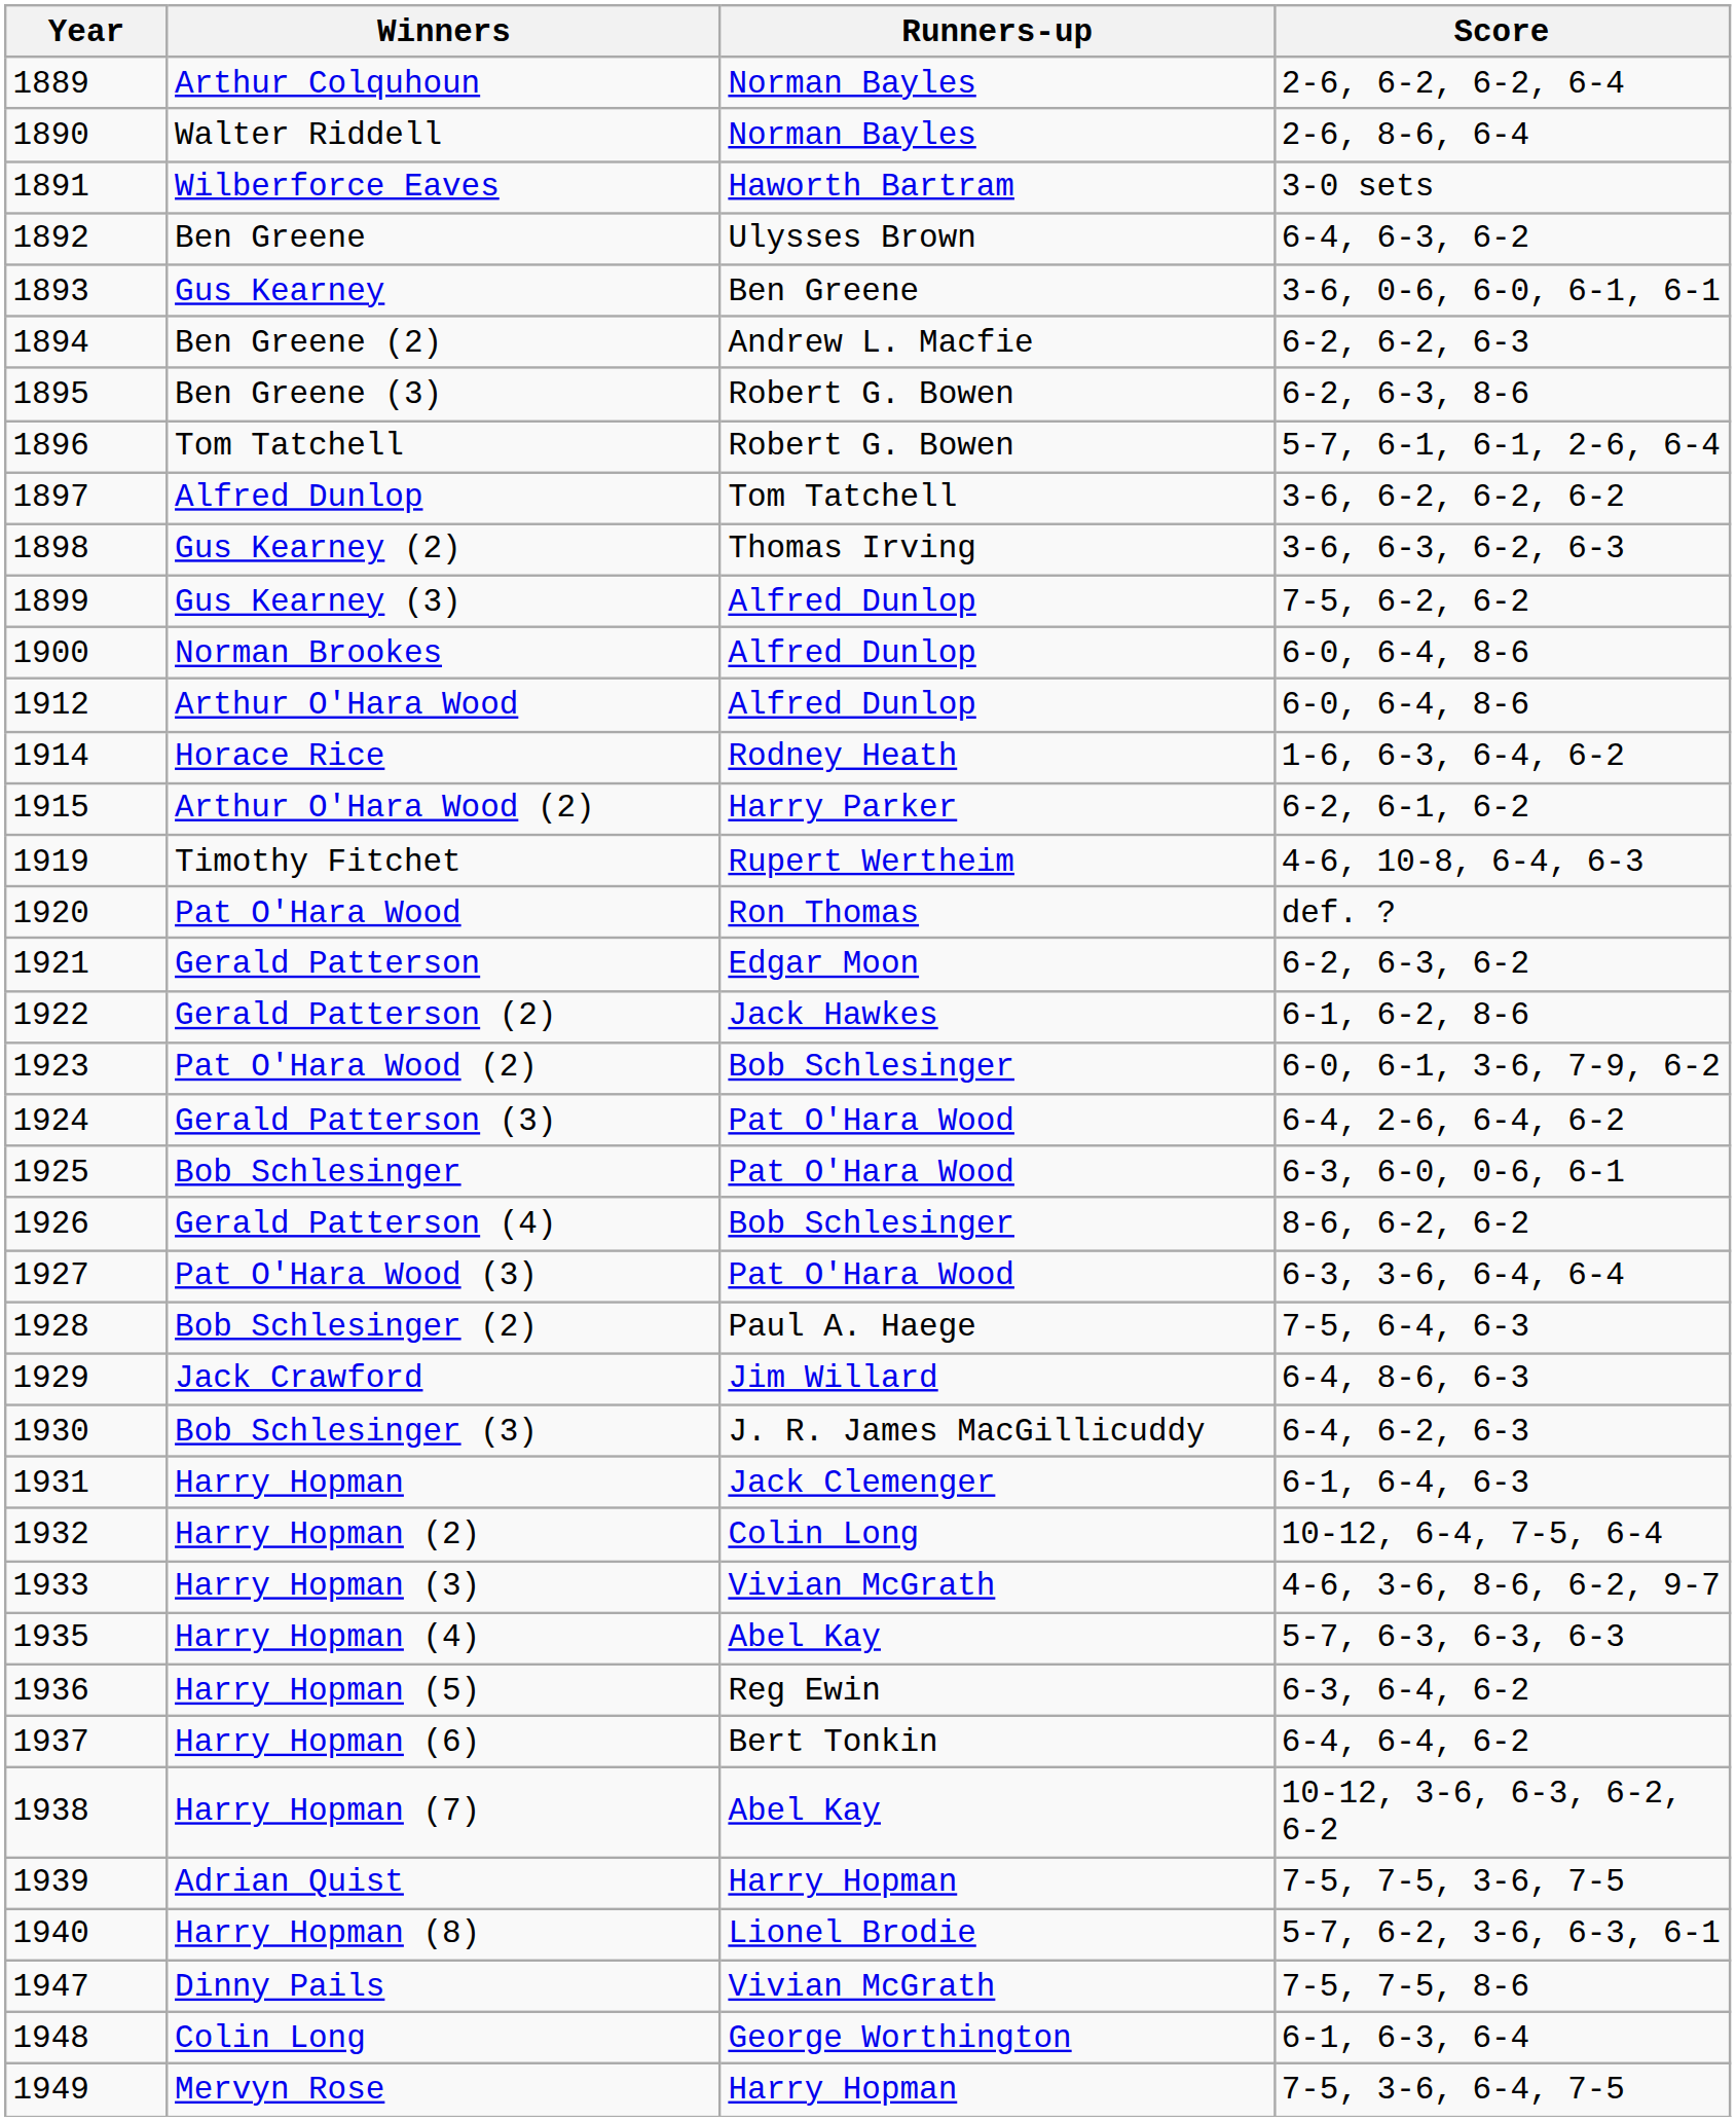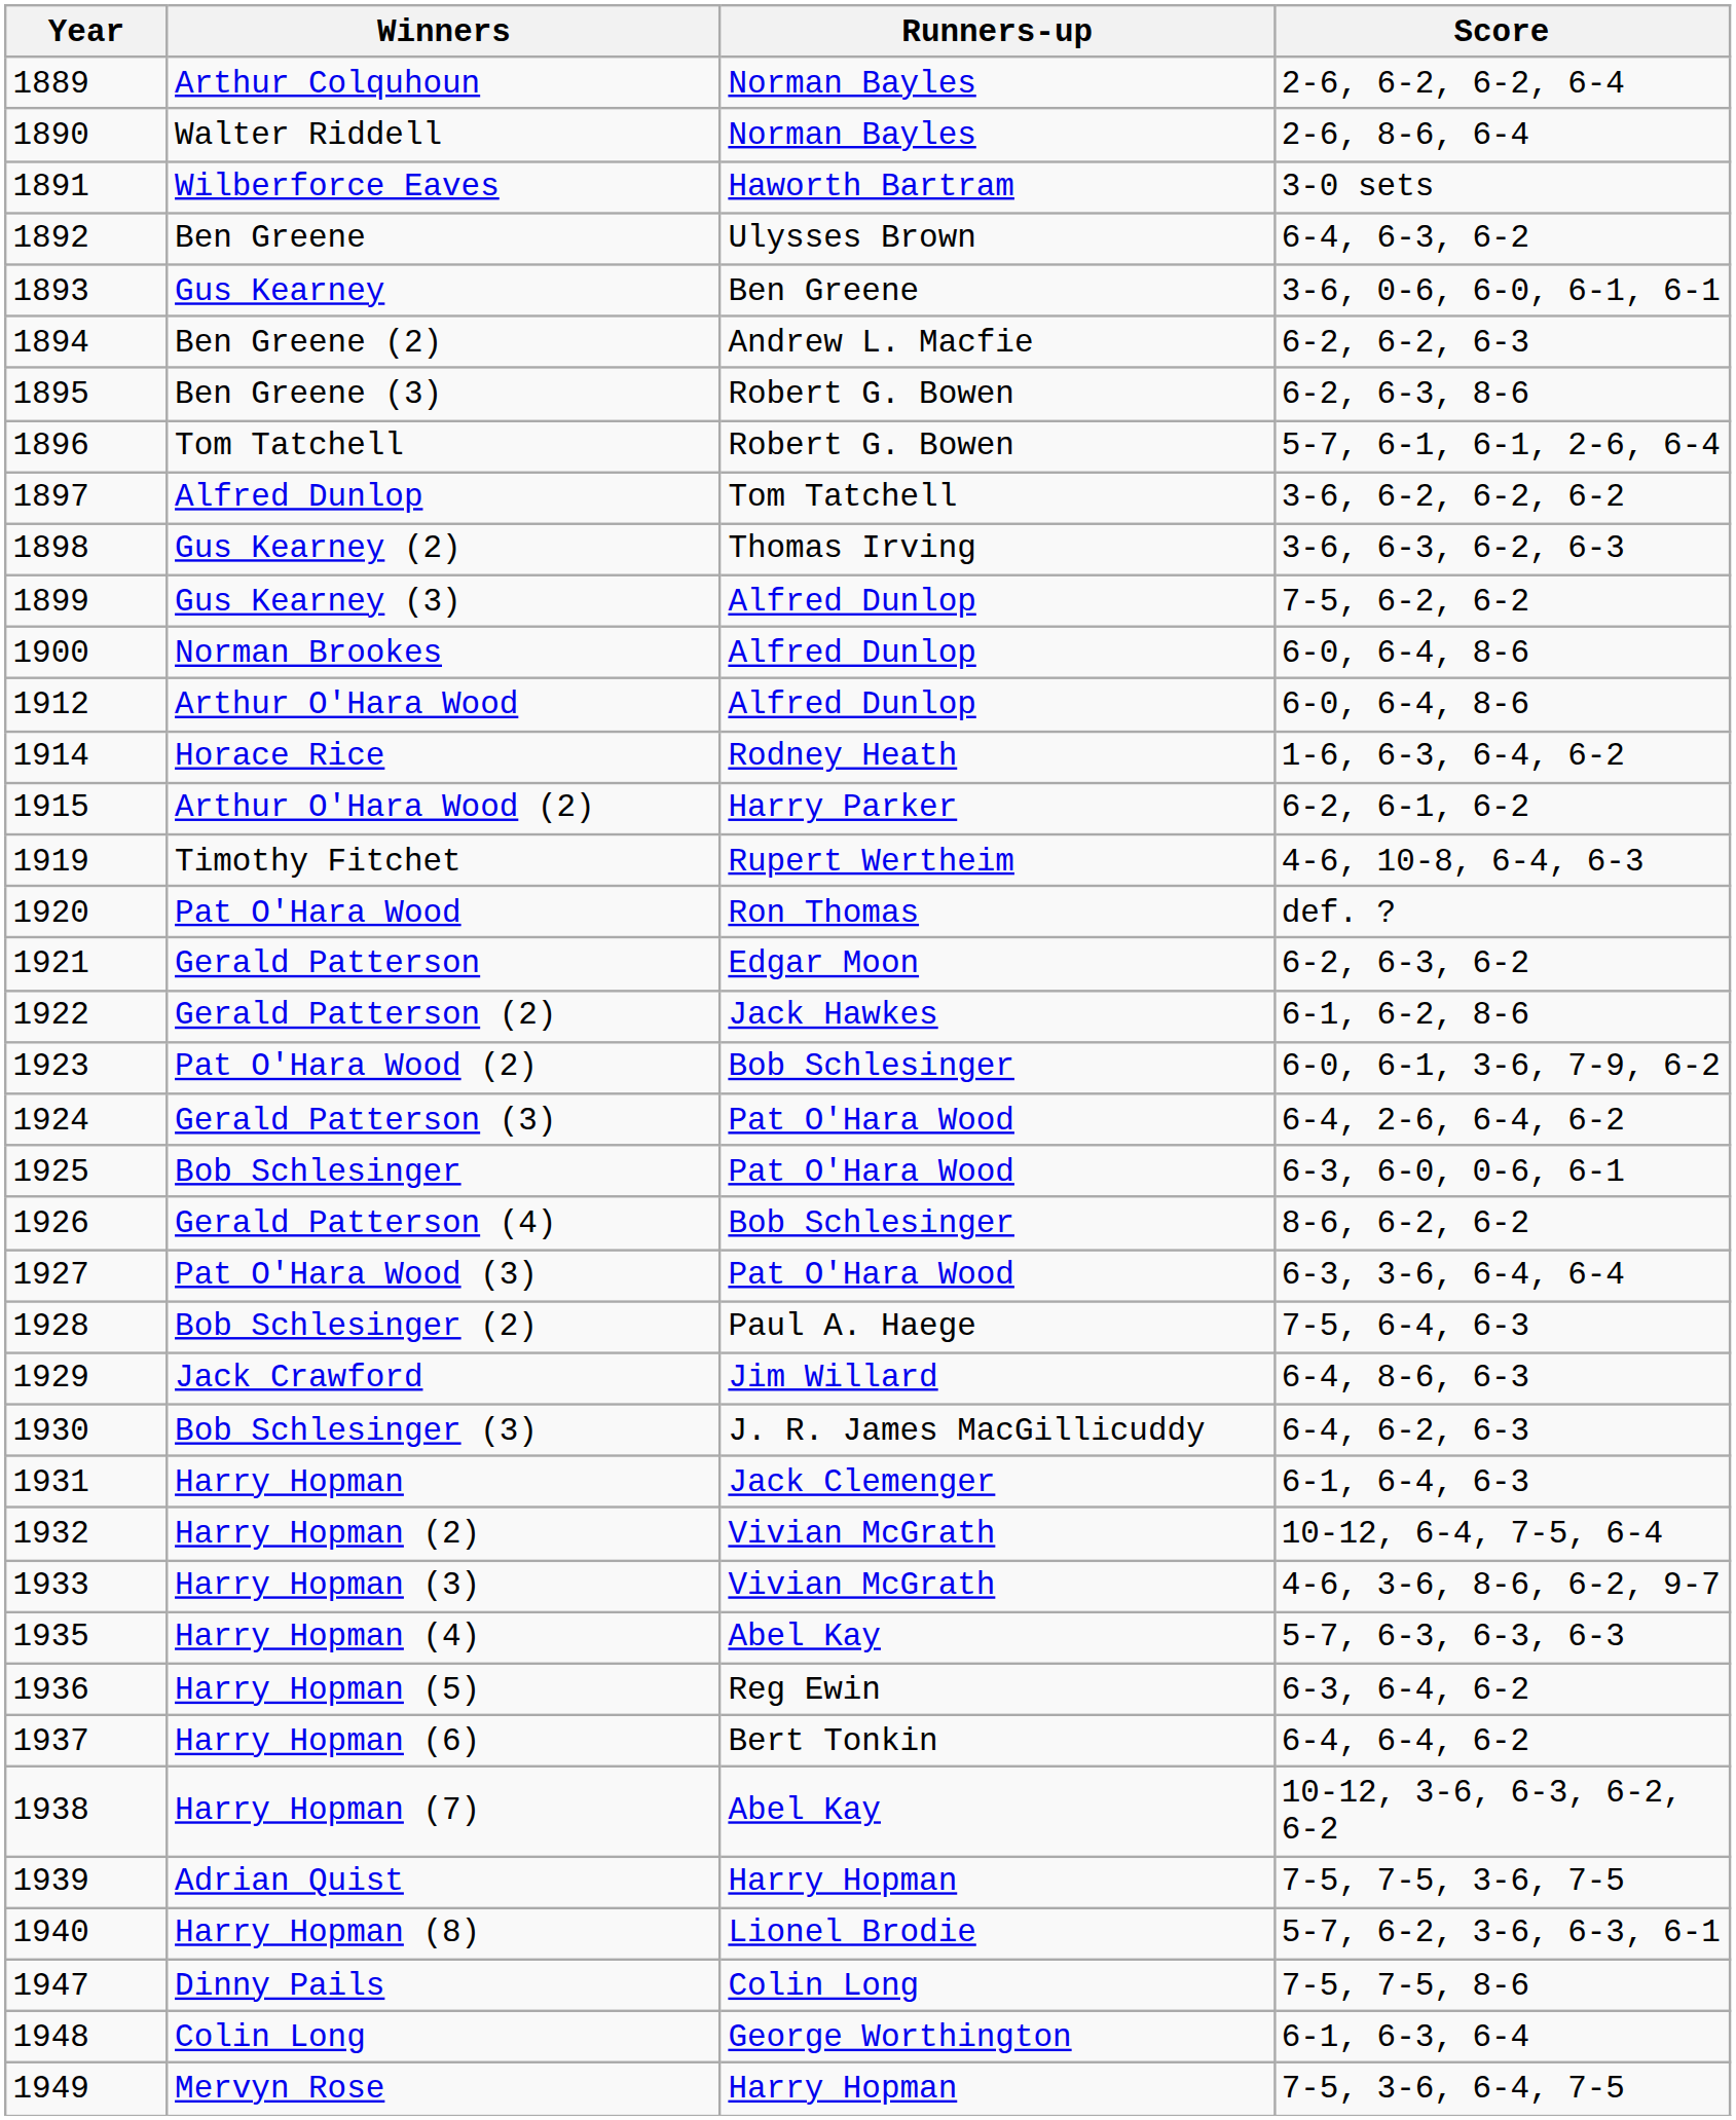Harry Hopman (2) | Runners-up: Colin Long -> Vivian McGrath
Dinny Pails | Runners-up: Vivian McGrath -> Colin Long
